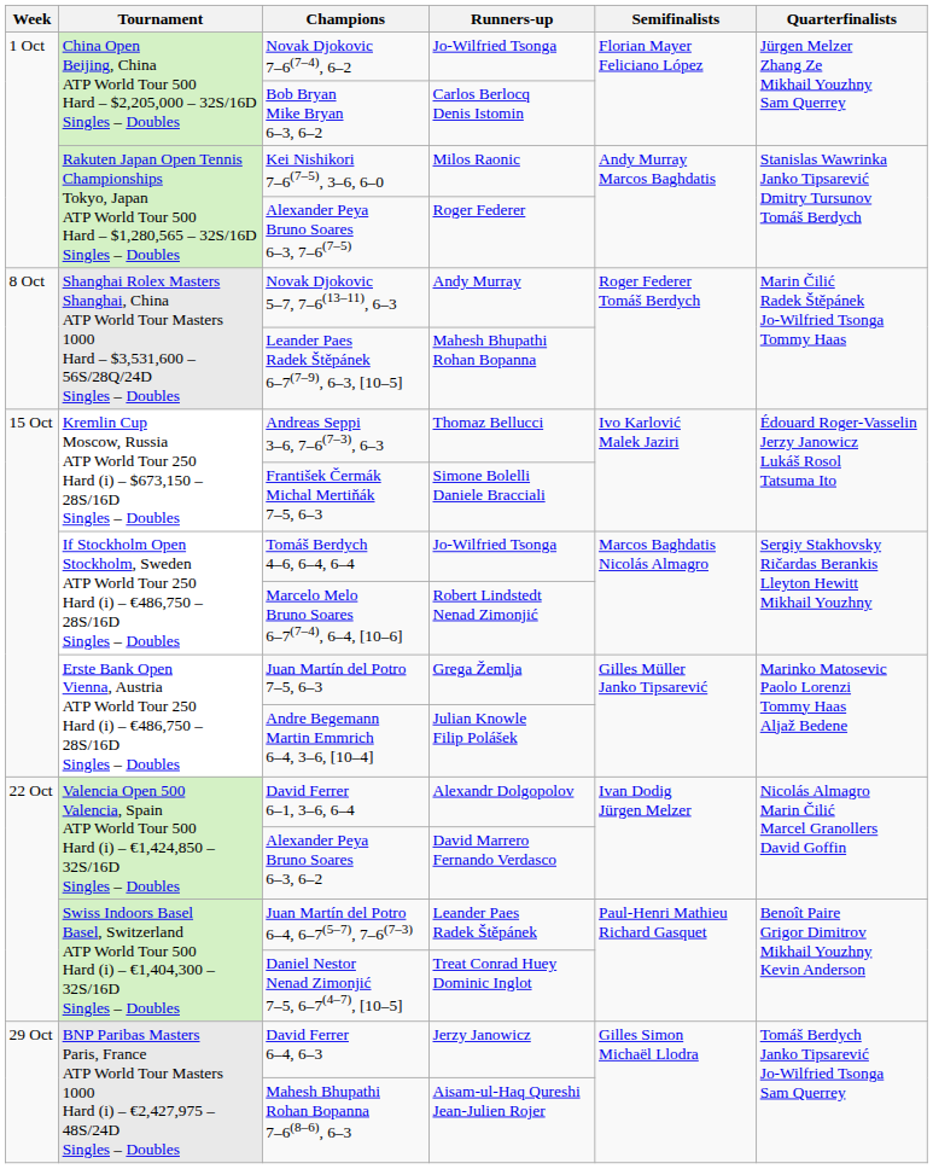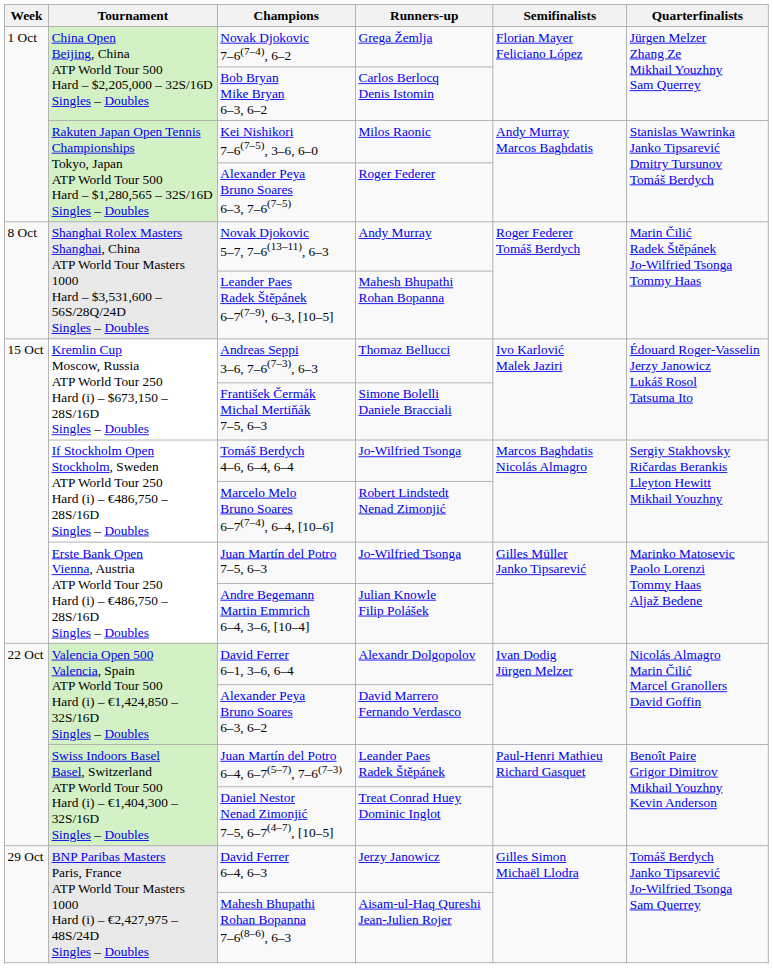Novak Djokovic 7–6(7–4), 6–2 | Runners-up: Jo-Wilfried Tsonga -> Grega Žemlja
Juan Martín del Potro 7–5, 6–3 | Runners-up: Grega Žemlja -> Jo-Wilfried Tsonga
